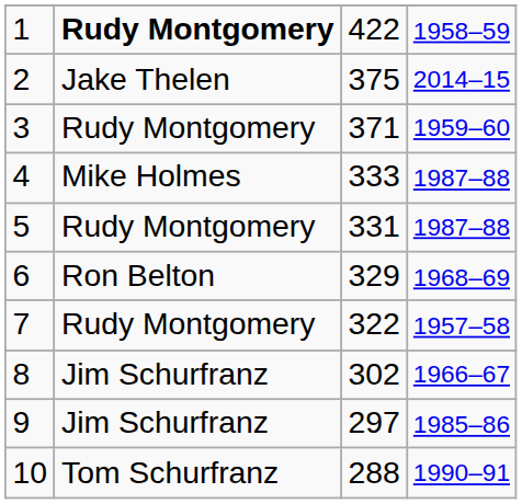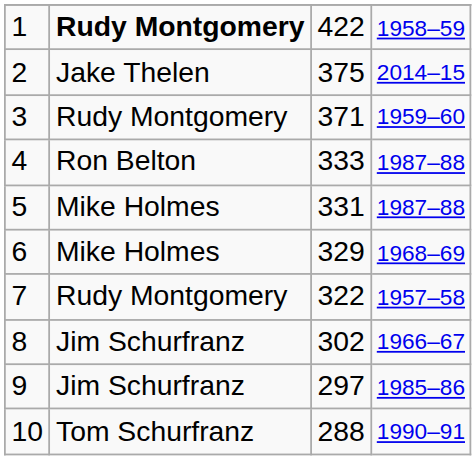4 | column 2: Mike Holmes -> Ron Belton
5 | column 2: Rudy Montgomery -> Mike Holmes
6 | column 2: Ron Belton -> Mike Holmes
